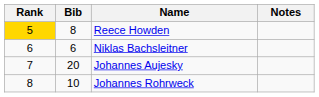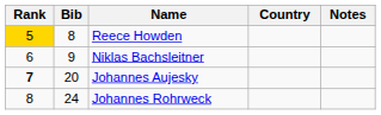+ column: Country
Niklas Bachsleitner | Bib: 6 -> 9
Johannes Aujesky | Rank: normal -> bold
Johannes Rohrweck | Bib: 10 -> 24
